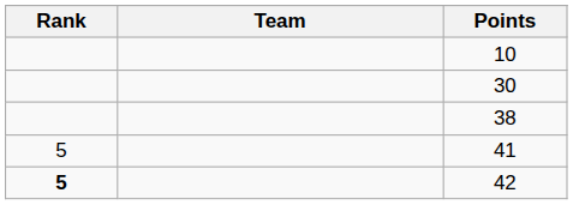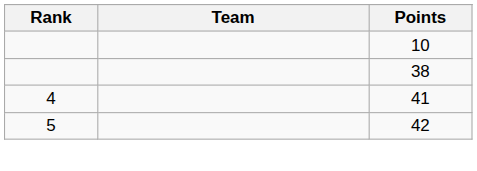- row: 30
41 | Rank: 5 -> 4
42 | Rank: bold -> normal
